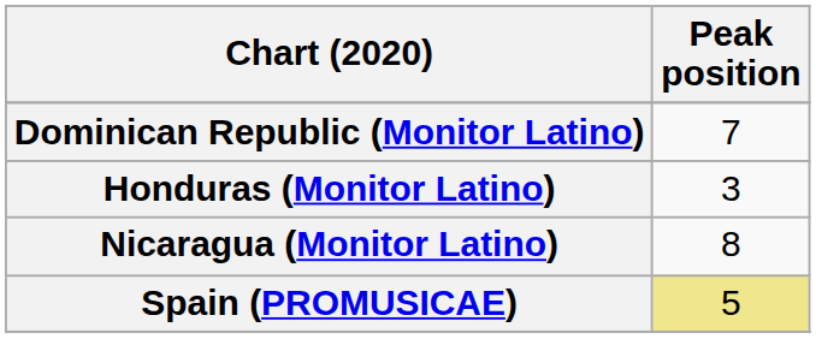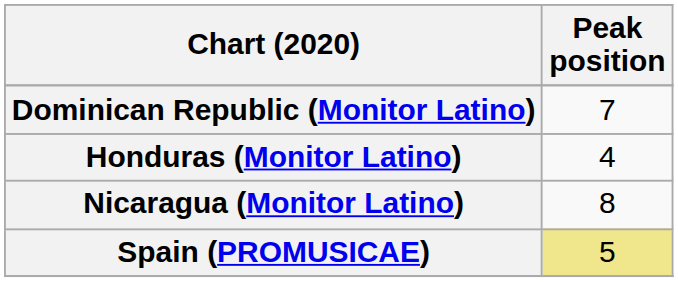Honduras (Monitor Latino) | Peak position: 3 -> 4
